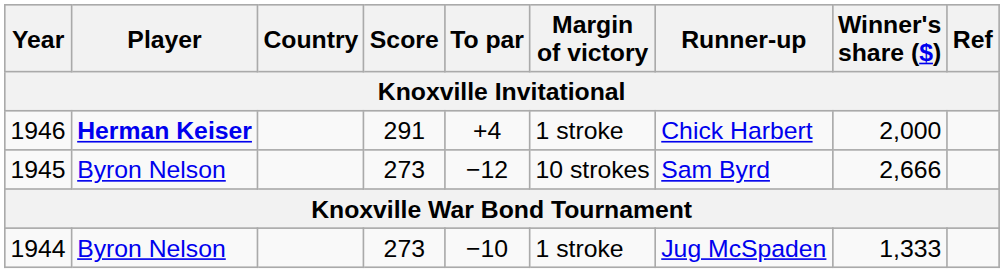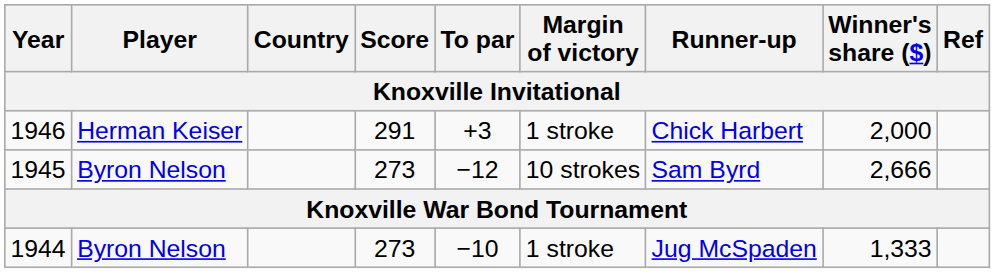1946 | Player: bold -> normal
1946 | To par: +4 -> +3
